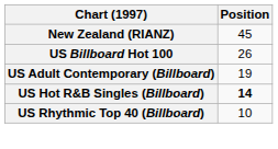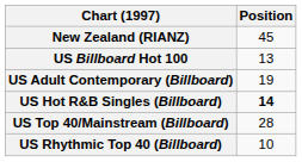US Billboard Hot 100 | Position: 26 -> 13
+ row: US Top 40/Mainstream (Billboard) | 28
